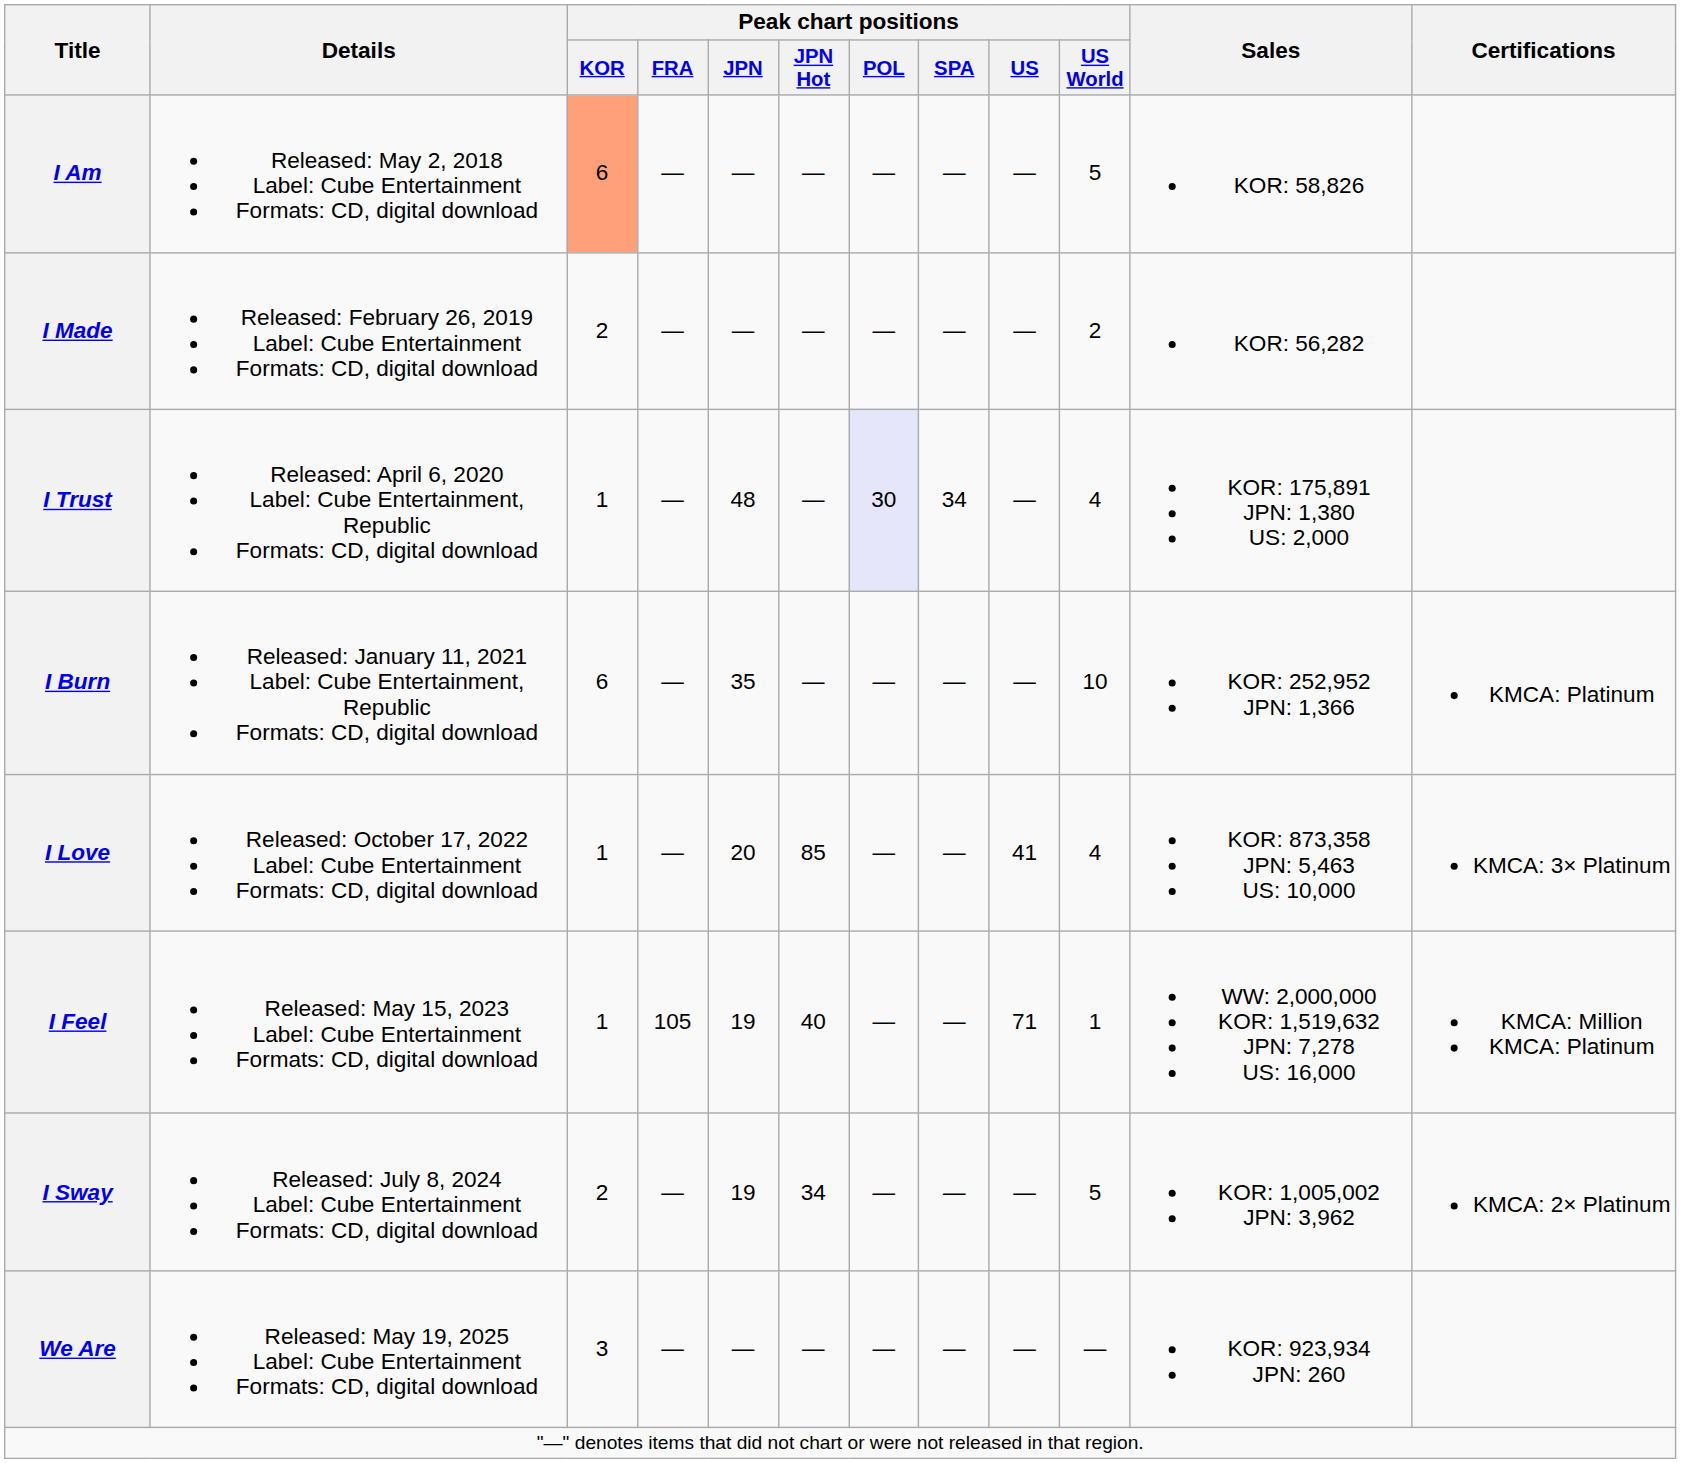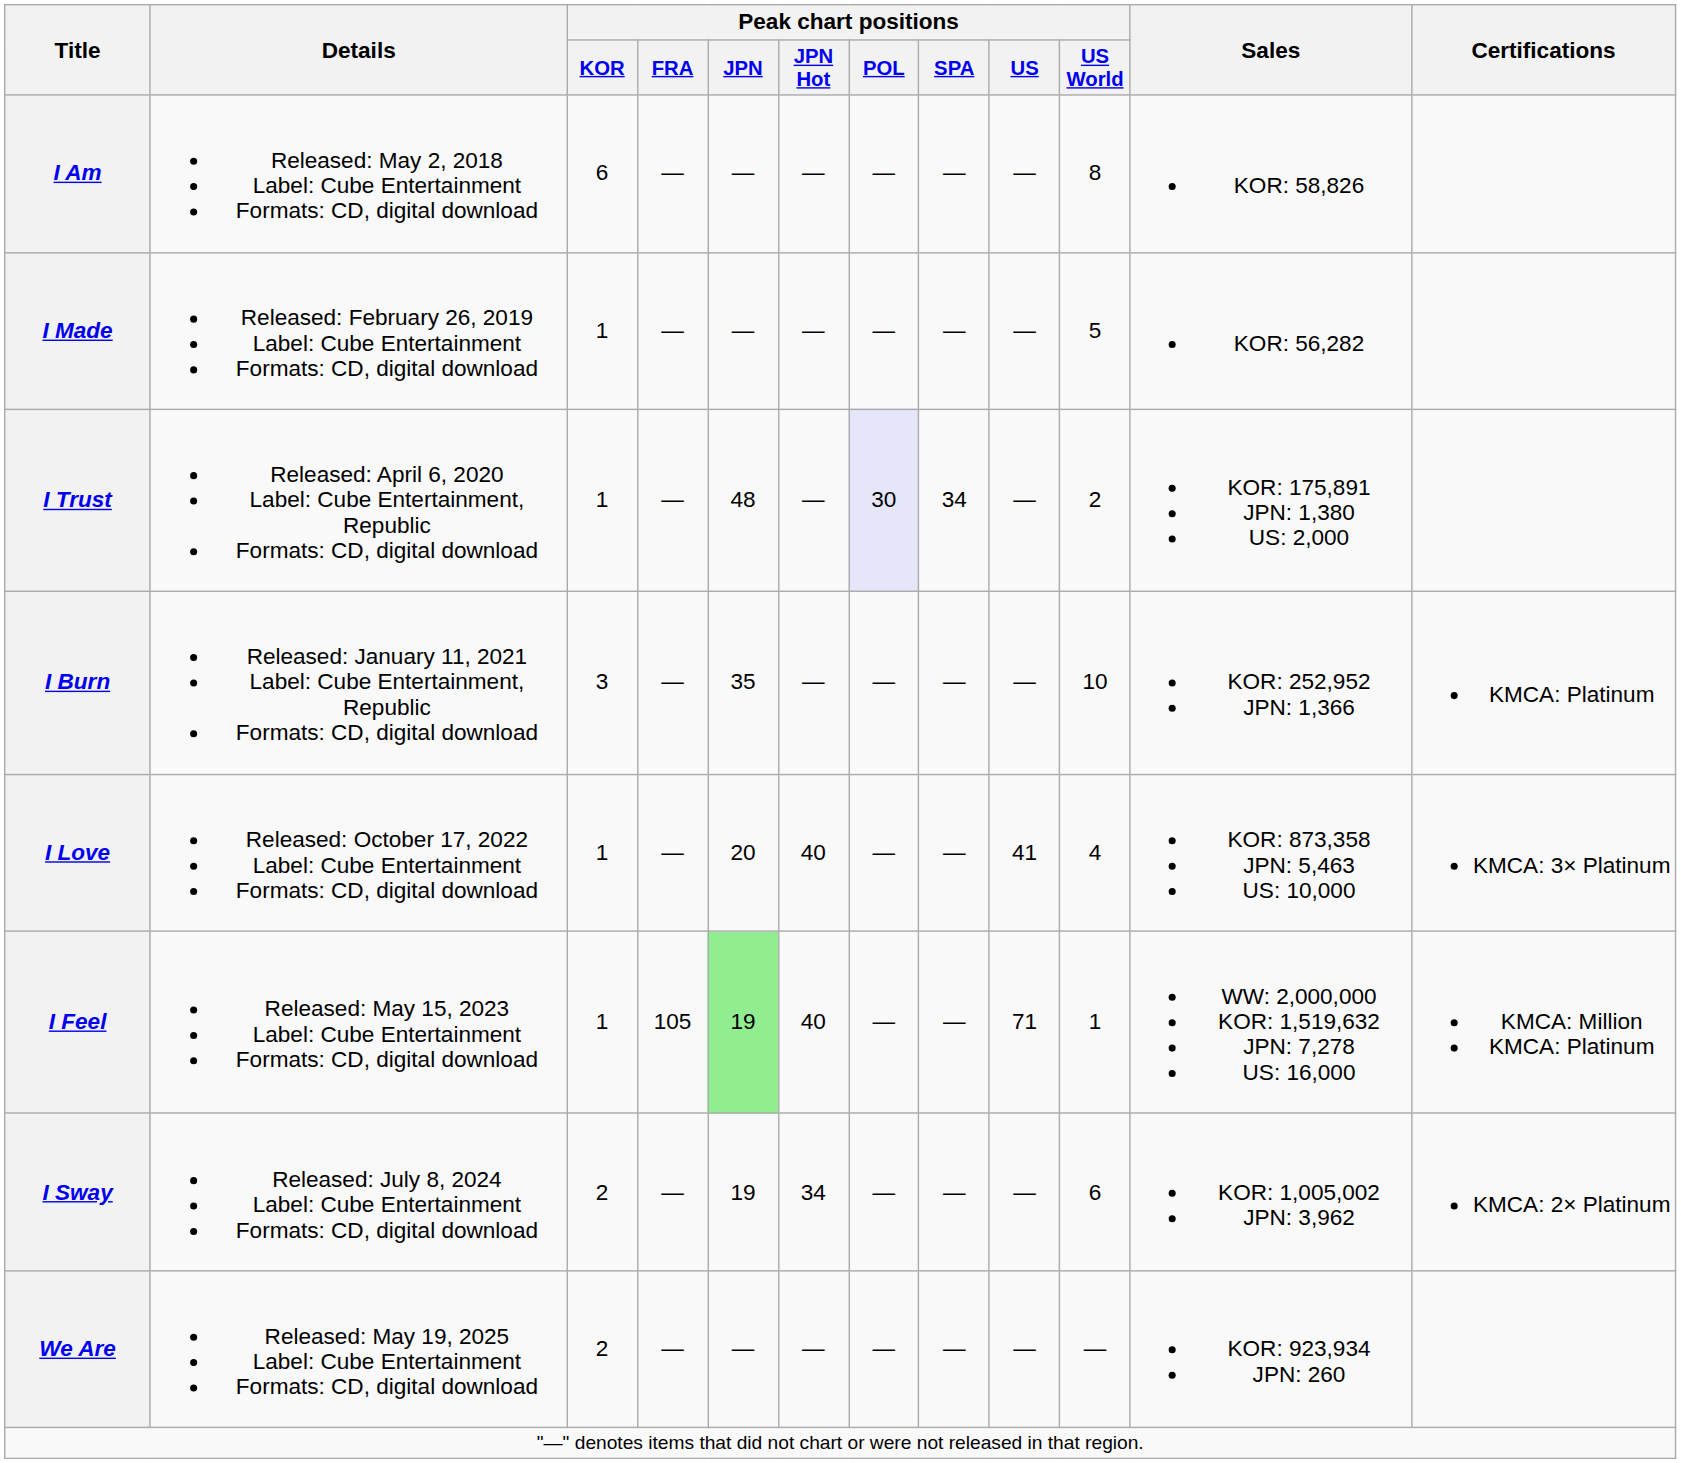I Am | Peak chart positions / KOR: lightsalmon background -> no background
I Am | Peak chart positions / US World: 5 -> 8
I Made | Peak chart positions / KOR: 2 -> 1
I Made | Peak chart positions / US World: 2 -> 5
I Trust | Peak chart positions / US World: 4 -> 2
I Burn | Peak chart positions / KOR: 6 -> 3
I Love | Peak chart positions / JPN Hot: 85 -> 40
I Feel | Peak chart positions / JPN: no background -> lightgreen background
I Sway | Peak chart positions / US World: 5 -> 6
We Are | Peak chart positions / KOR: 3 -> 2
